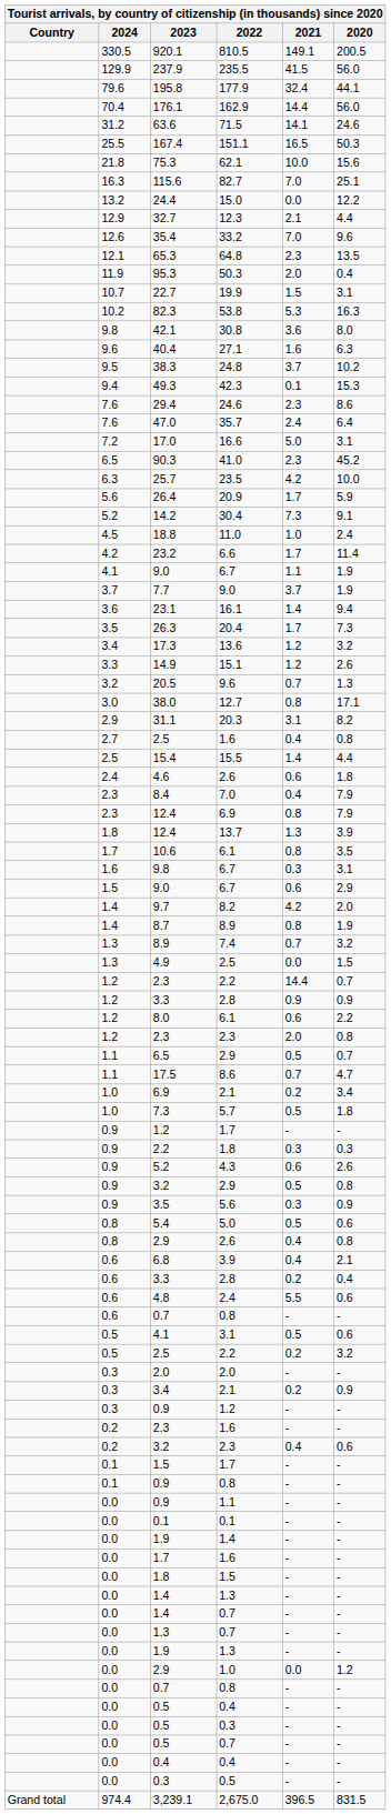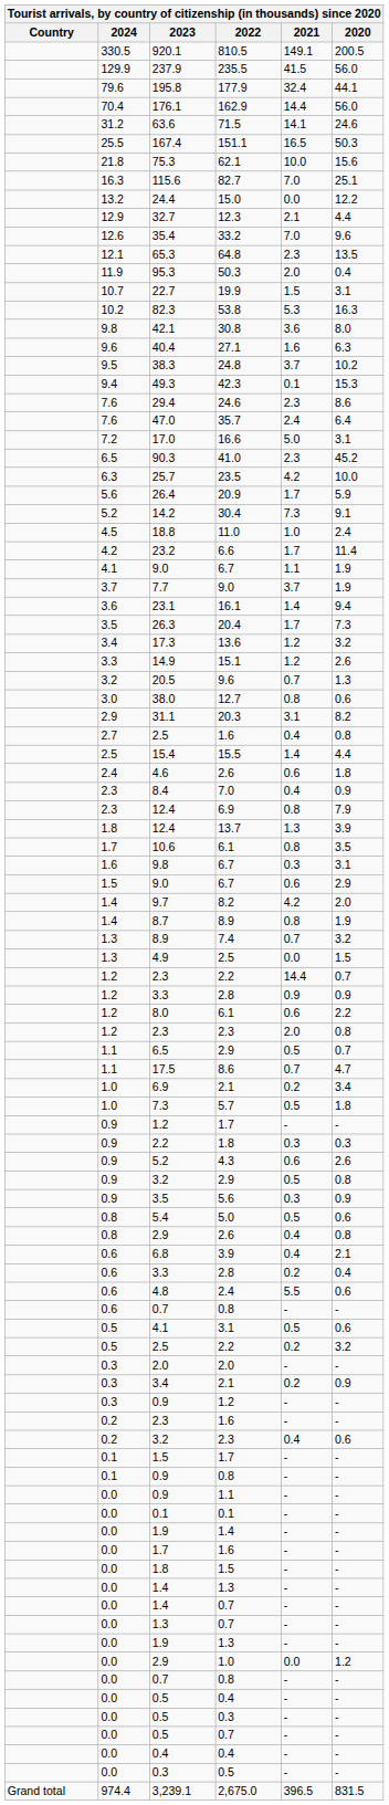38.0 | 2020: 17.1 -> 0.6
8.4 | 2020: 7.9 -> 0.9
